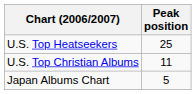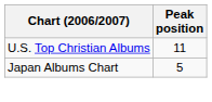- row: U.S. Top Heatseekers | 25
